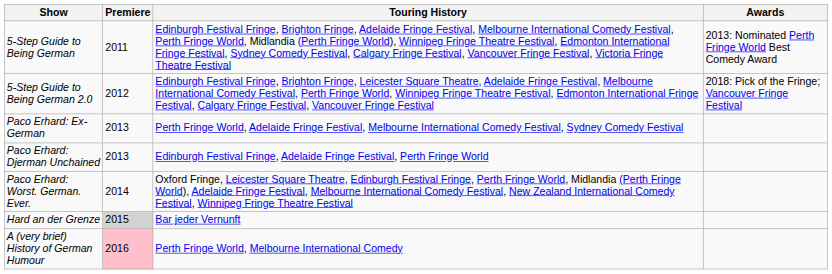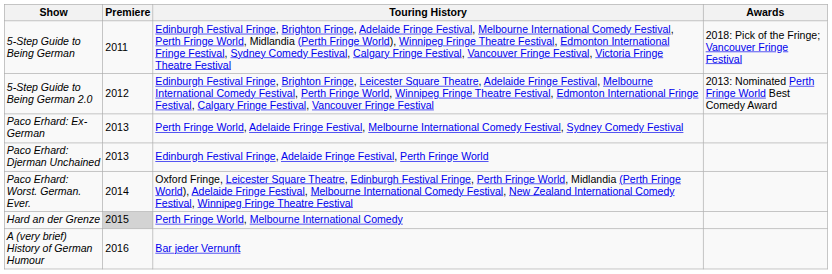5-Step Guide to Being German | Awards: 2013: Nominated Perth Fringe World Best Comedy Award -> 2018: Pick of the Fringe; Vancouver Fringe Festival
5-Step Guide to Being German 2.0 | Awards: 2018: Pick of the Fringe; Vancouver Fringe Festival -> 2013: Nominated Perth Fringe World Best Comedy Award
Hard an der Grenze | Touring History: Bar jeder Vernunft -> Perth Fringe World, Melbourne International Comedy
A (very brief) History of German Humour | Premiere: pink background -> no background
A (very brief) History of German Humour | Touring History: Perth Fringe World, Melbourne International Comedy -> Bar jeder Vernunft
